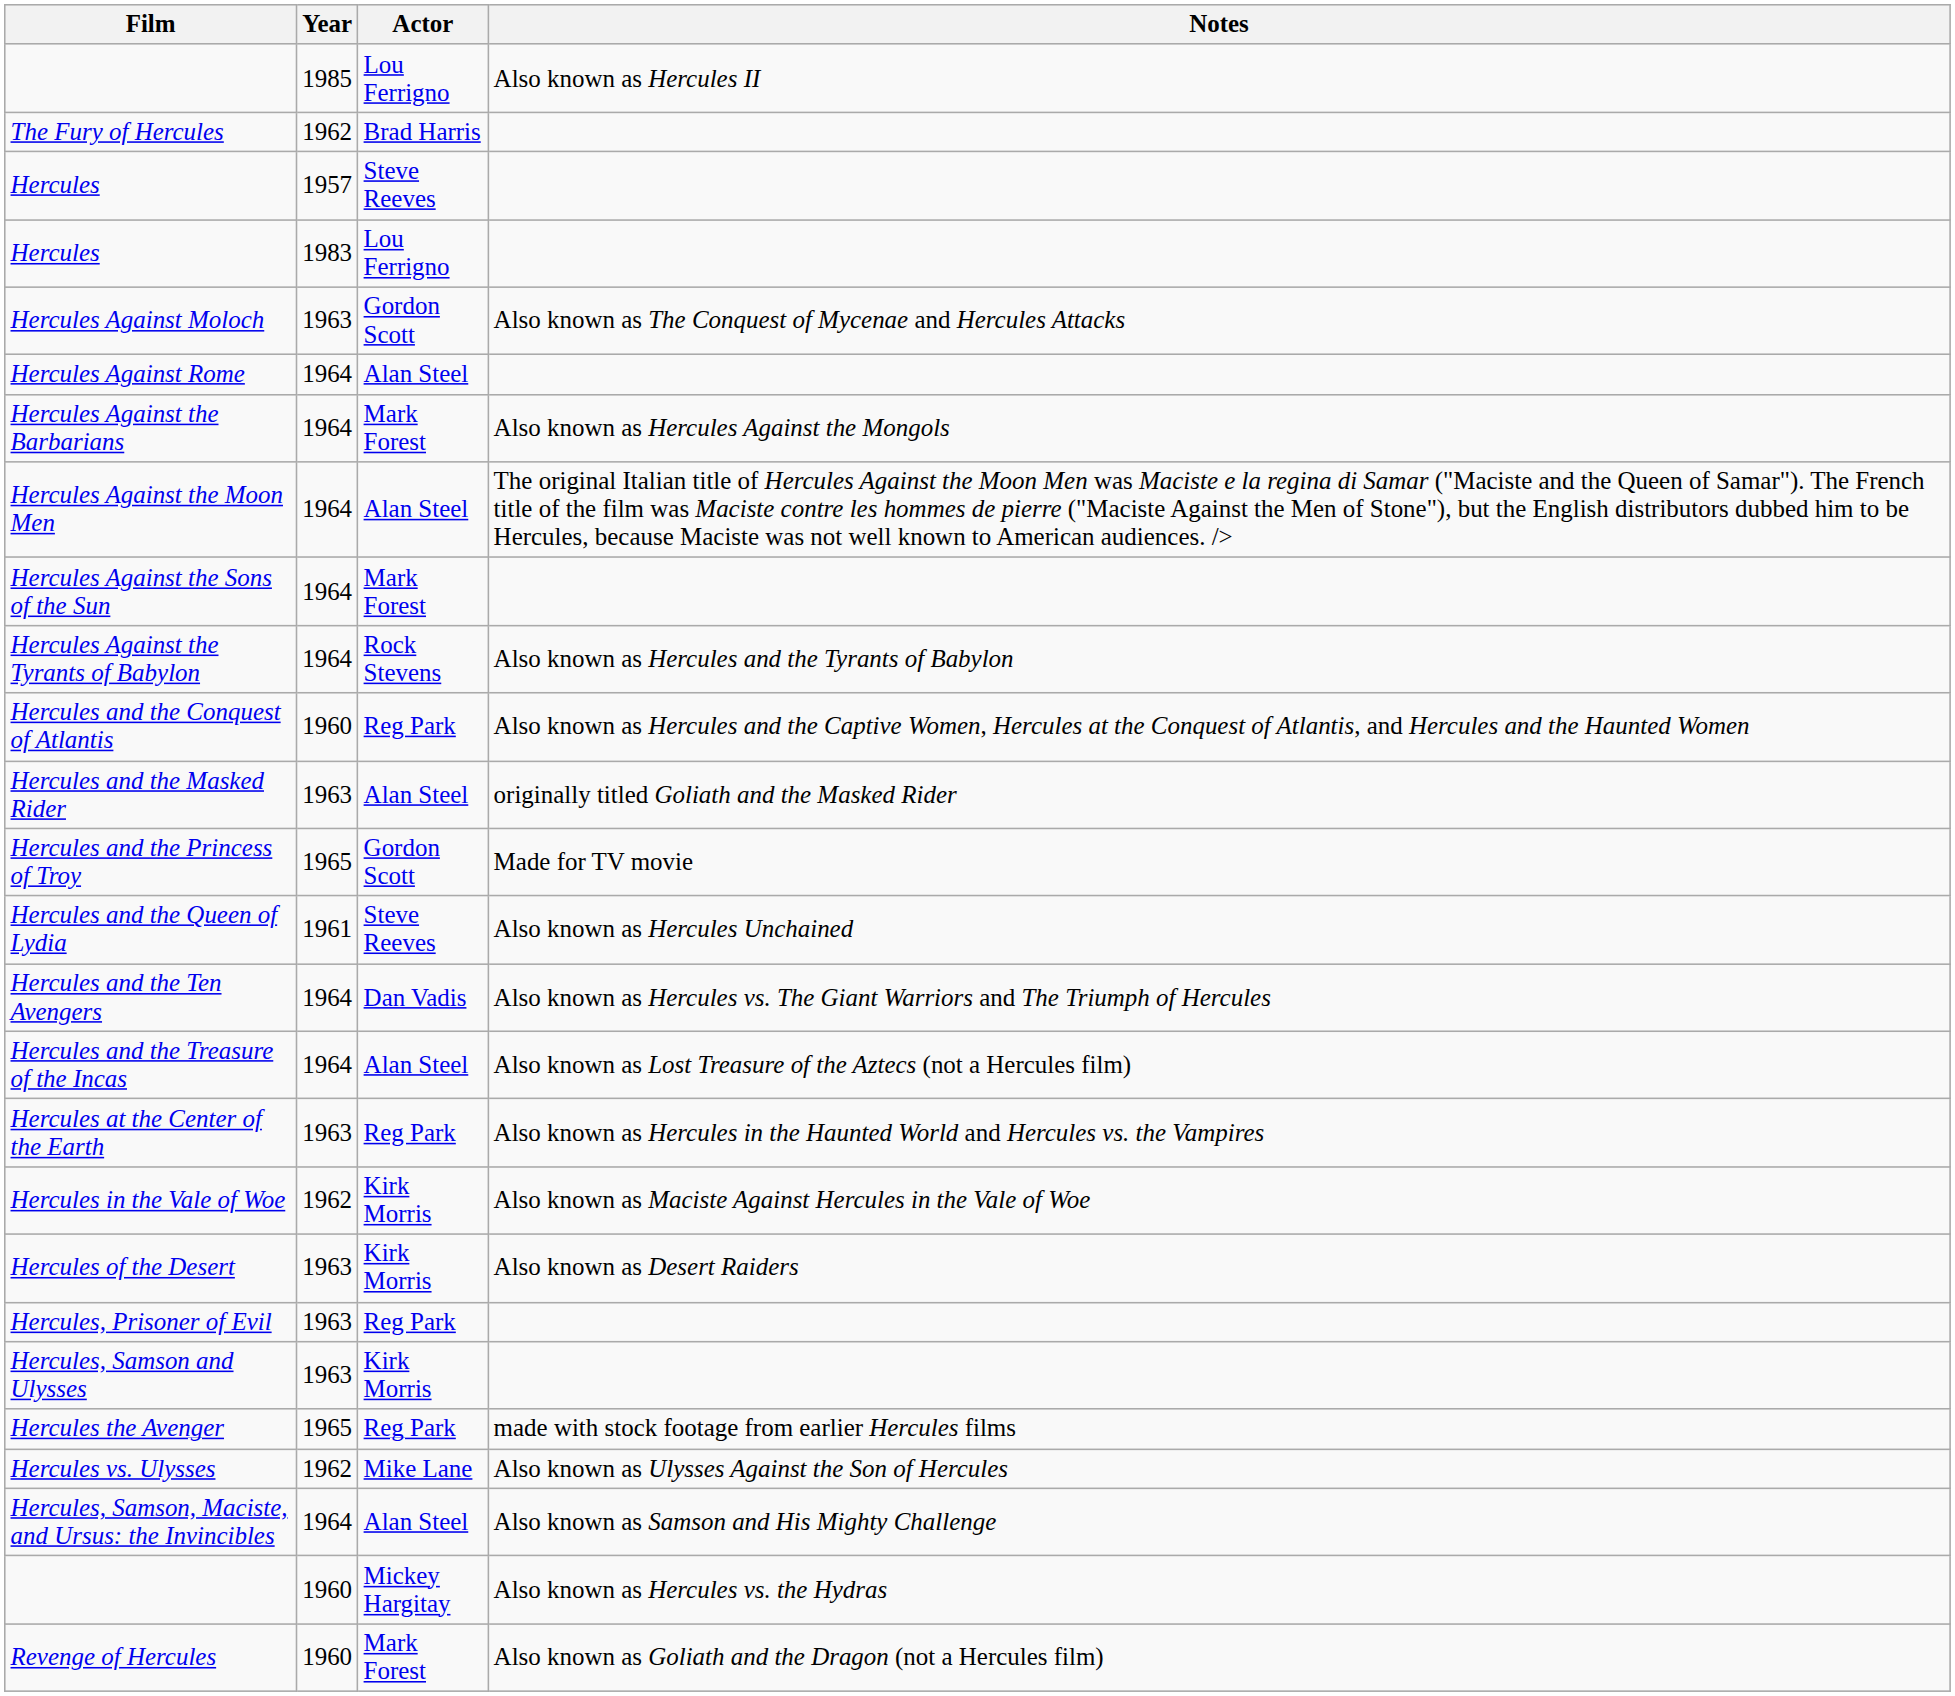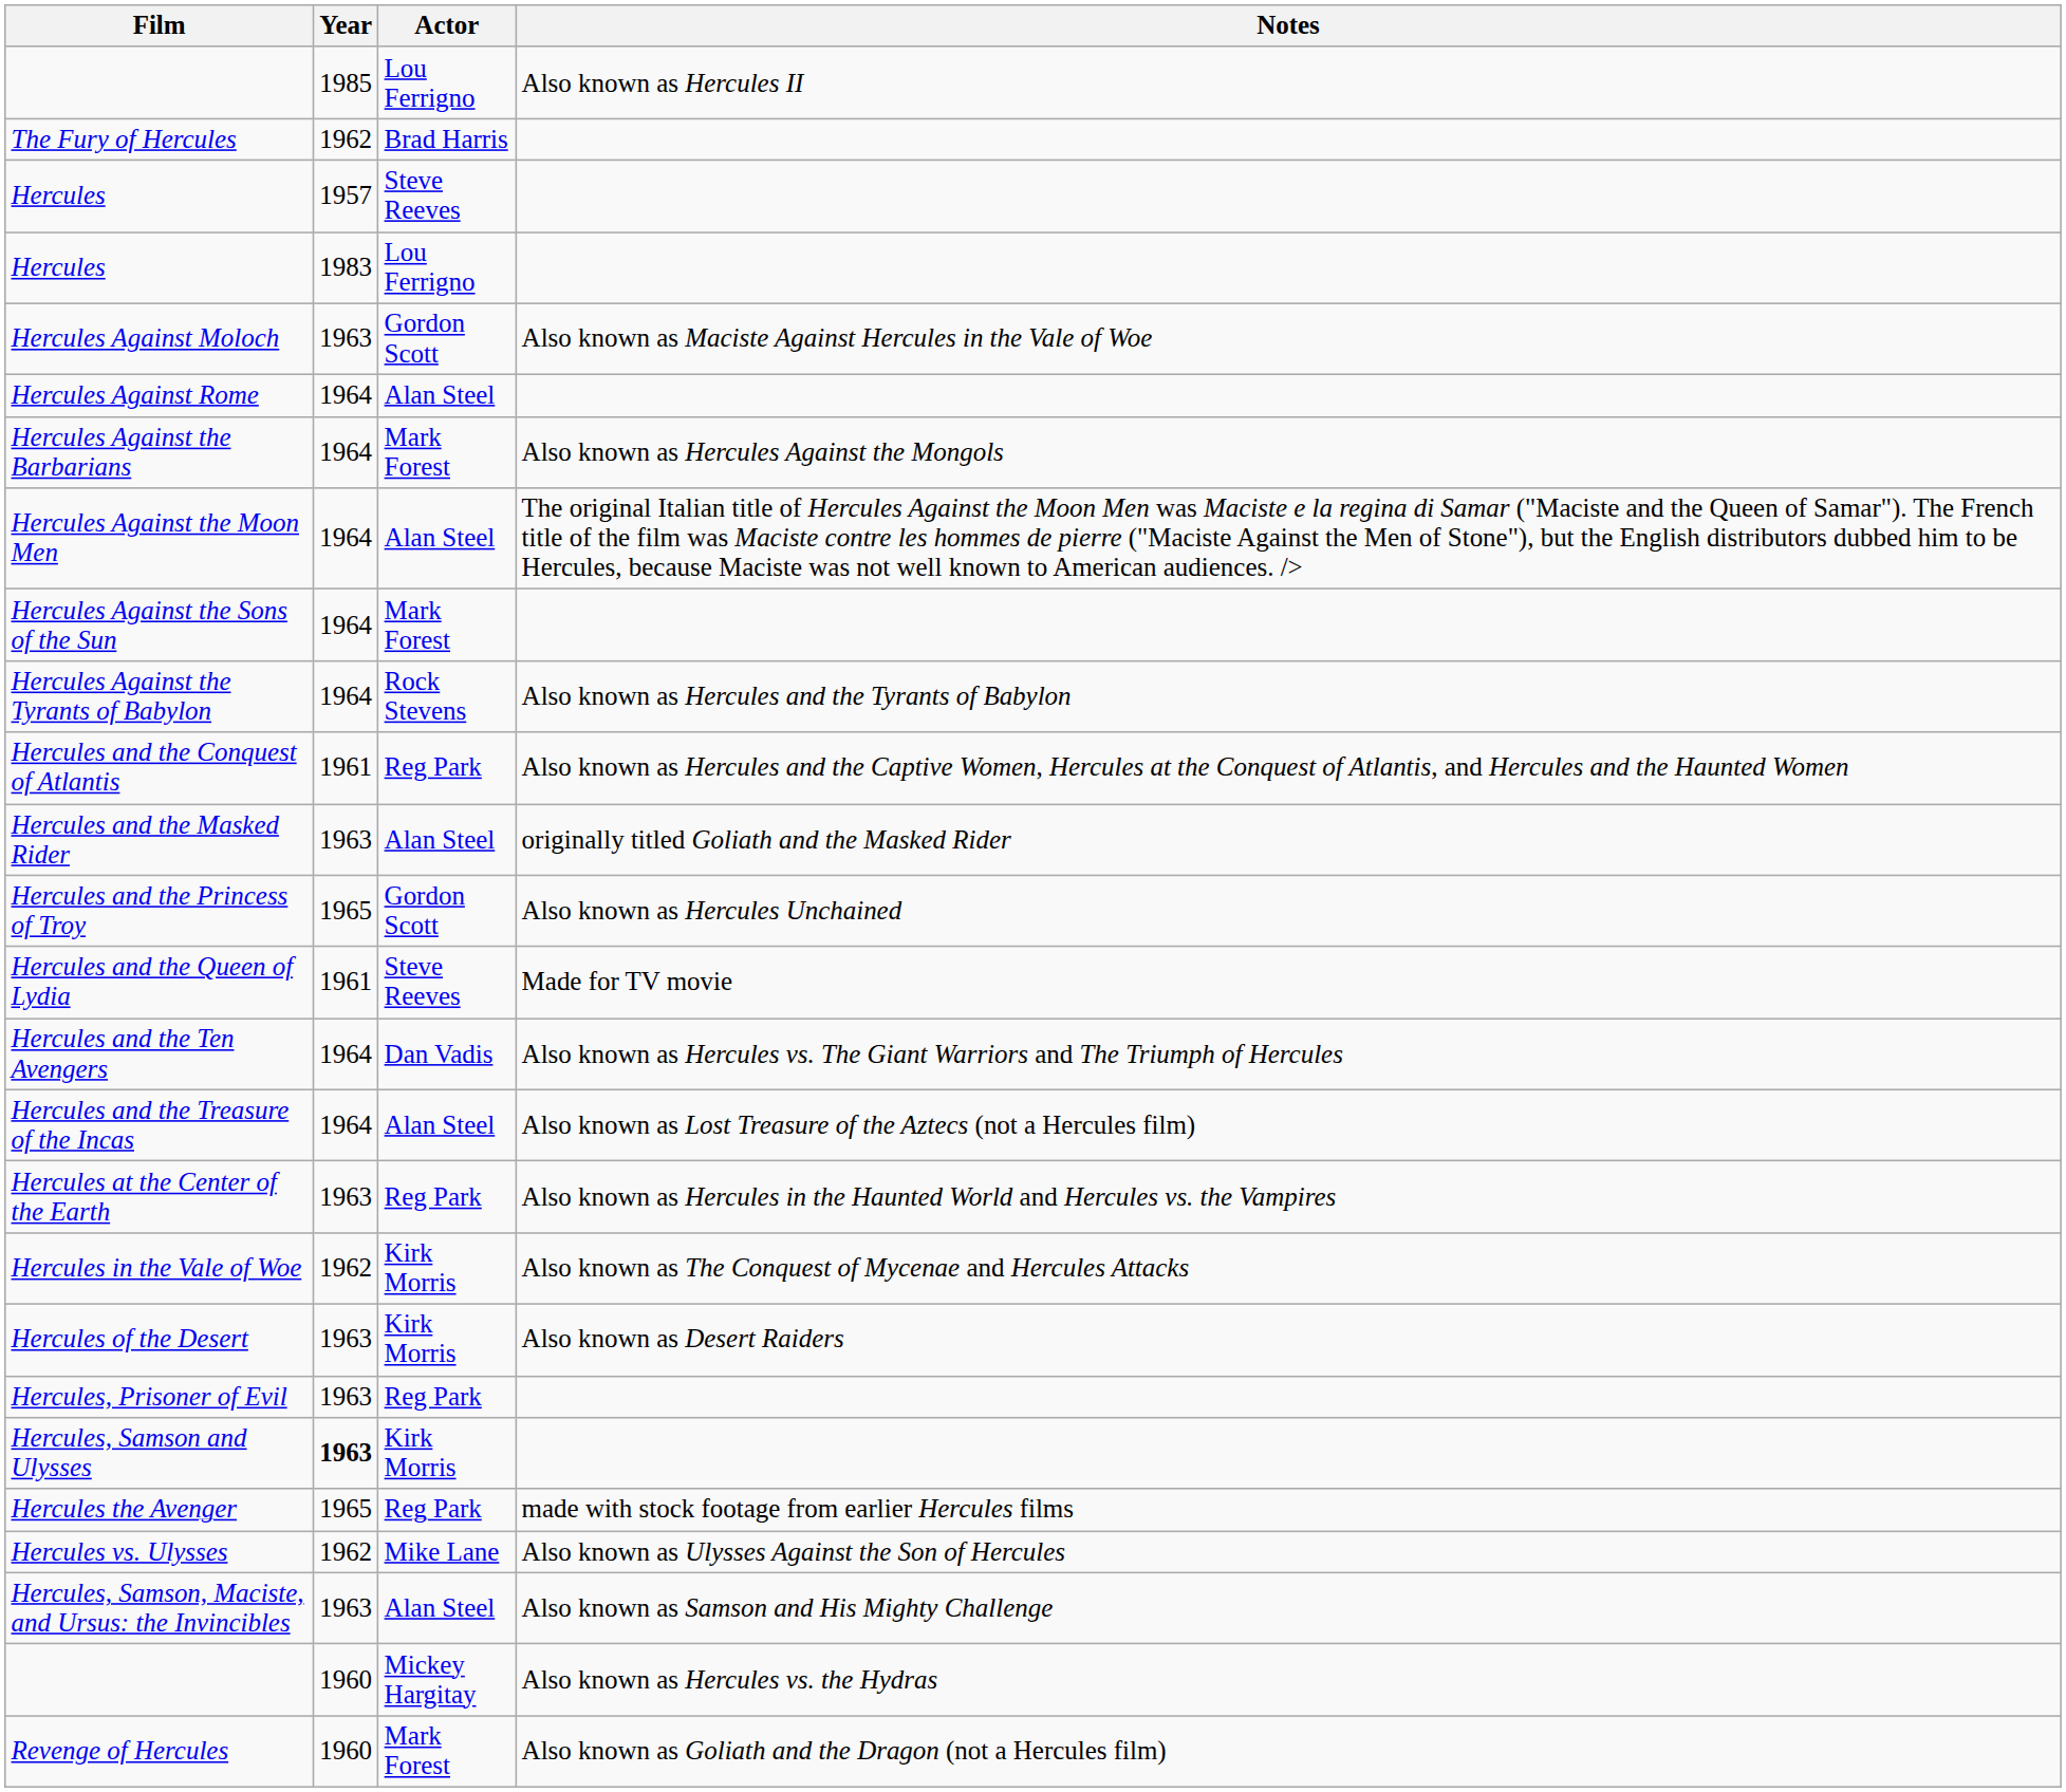Hercules Against Moloch | Notes: Also known as The Conquest of Mycenae and Hercules Attacks -> Also known as Maciste Against Hercules in the Vale of Woe
Hercules and the Conquest of Atlantis | Year: 1960 -> 1961
Hercules and the Princess of Troy | Notes: Made for TV movie -> Also known as Hercules Unchained
Hercules and the Queen of Lydia | Notes: Also known as Hercules Unchained -> Made for TV movie
Hercules in the Vale of Woe | Notes: Also known as Maciste Against Hercules in the Vale of Woe -> Also known as The Conquest of Mycenae and Hercules Attacks
Hercules, Samson and Ulysses | Year: normal -> bold
Hercules, Samson, Maciste, and Ursus: the Invincibles | Year: 1964 -> 1963
